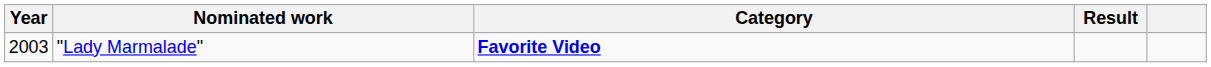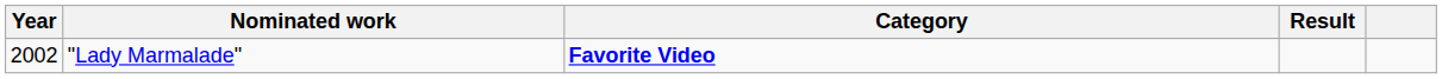"Lady Marmalade" | Year: 2003 -> 2002
